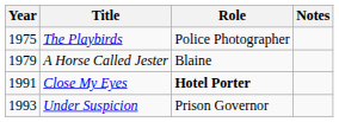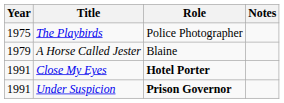Under Suspicion | Year: 1993 -> 1991
Under Suspicion | Role: normal -> bold
